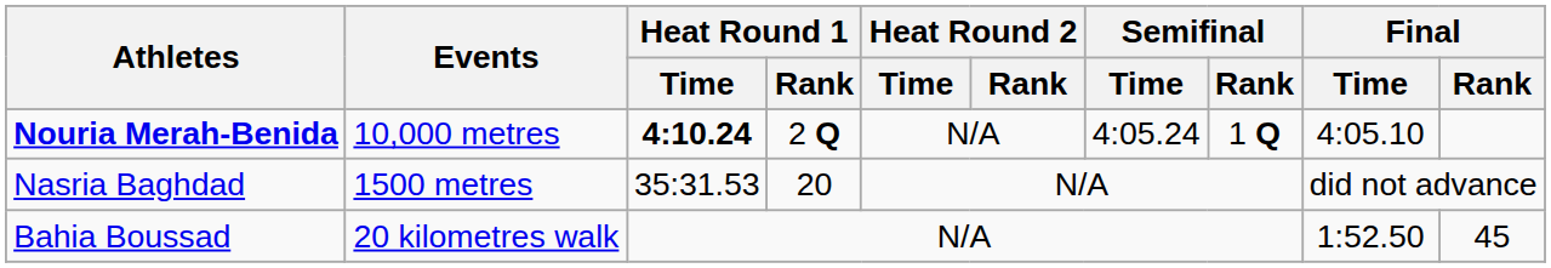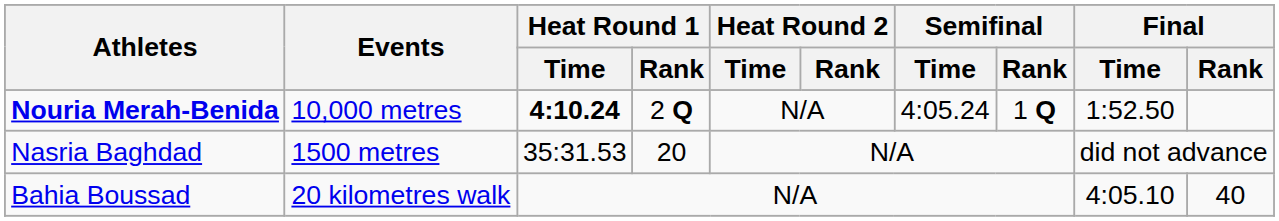Nouria Merah-Benida | Final / Time: 4:05.10 -> 1:52.50
Bahia Boussad | Final / Time: 1:52.50 -> 4:05.10
Bahia Boussad | Final / Rank: 45 -> 40
